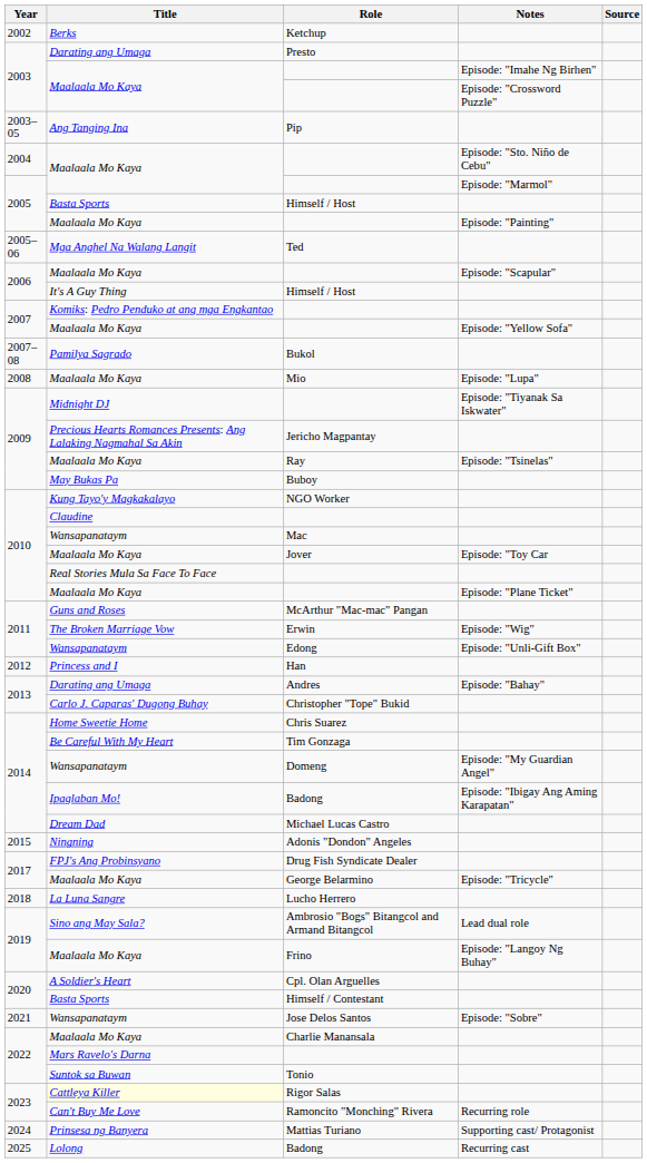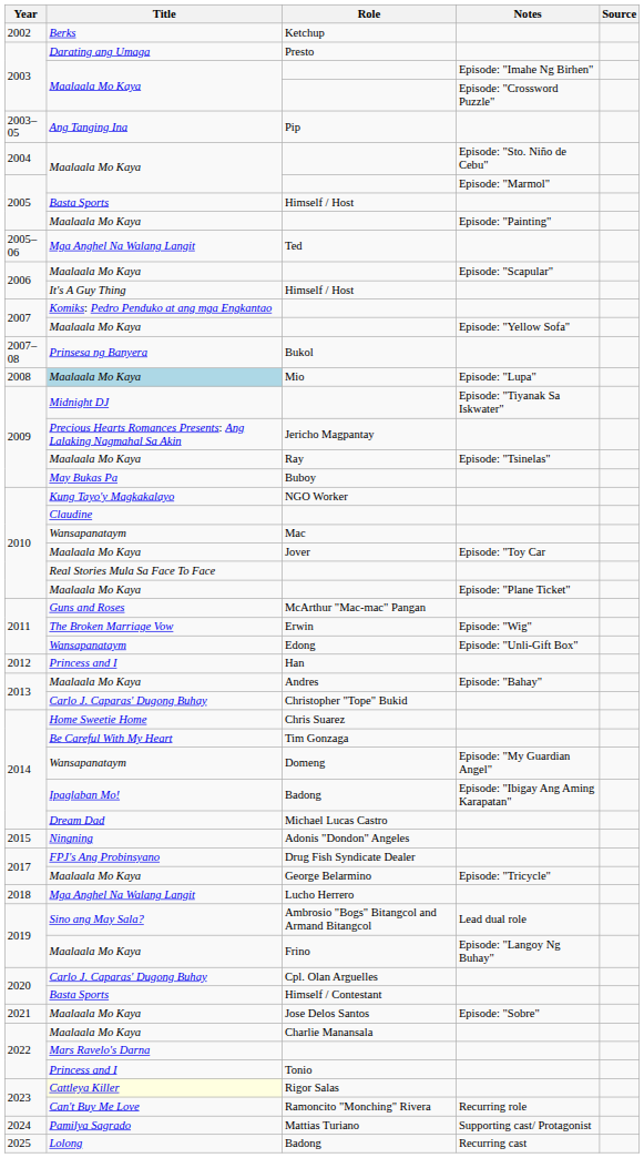Bukol | Title: Pamilya Sagrado -> Prinsesa ng Banyera
Mio | Title: no background -> lightblue background
Andres | Title: Darating ang Umaga -> Maalaala Mo Kaya
Lucho Herrero | Title: La Luna Sangre -> Mga Anghel Na Walang Langit
Cpl. Olan Arguelles | Title: A Soldier's Heart -> Carlo J. Caparas' Dugong Buhay
Jose Delos Santos | Title: Wansapanataym -> Maalaala Mo Kaya
Tonio | Title: Suntok sa Buwan -> Princess and I
Mattias Turiano | Title: Prinsesa ng Banyera -> Pamilya Sagrado
